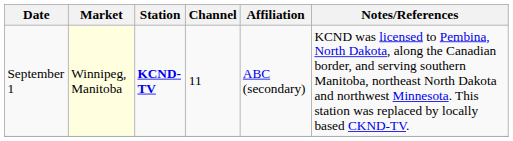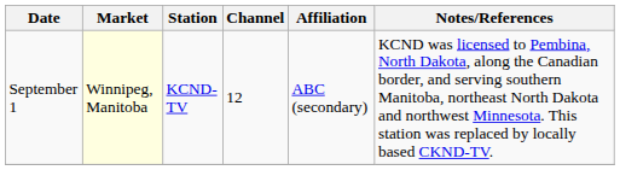September 1 | Station: bold -> normal
September 1 | Channel: 11 -> 12
